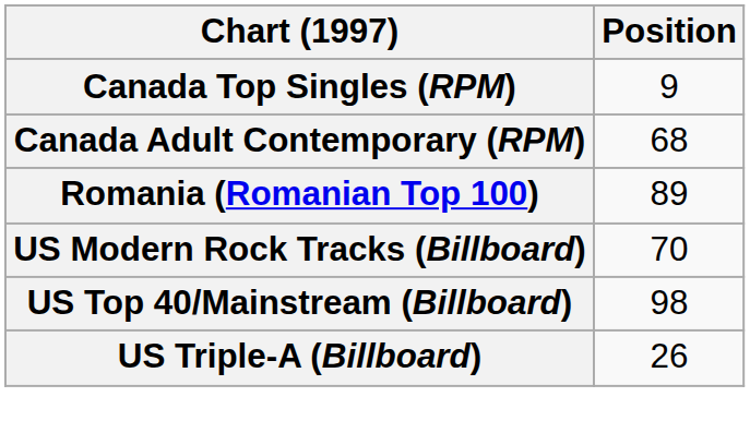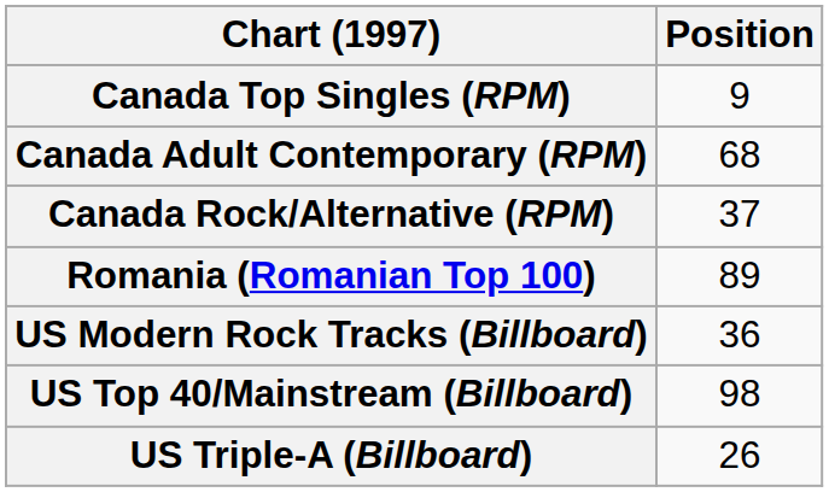+ row: Canada Rock/Alternative (RPM) | 37
US Modern Rock Tracks (Billboard) | Position: 70 -> 36
